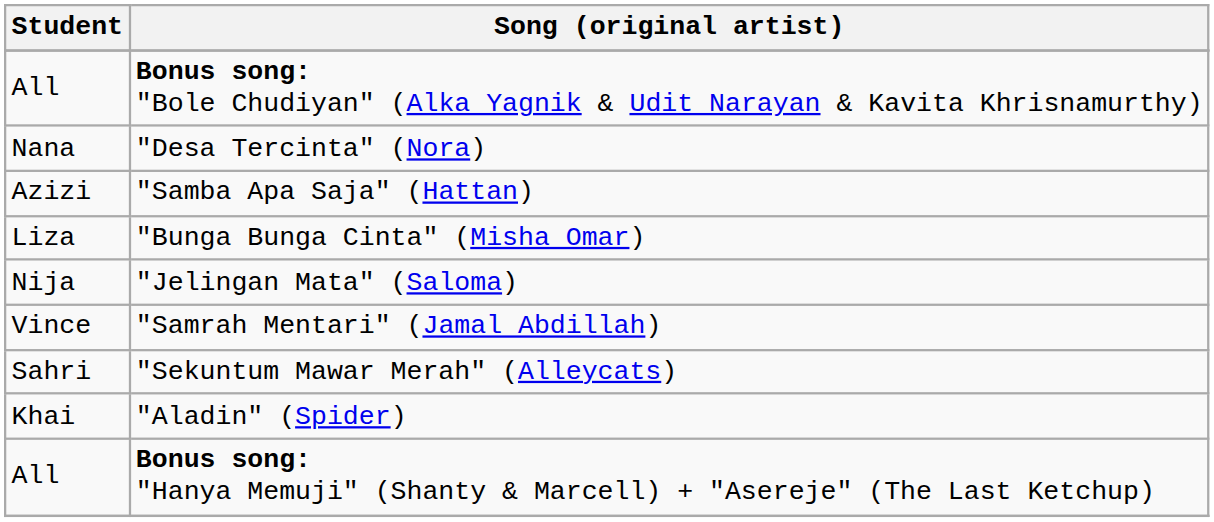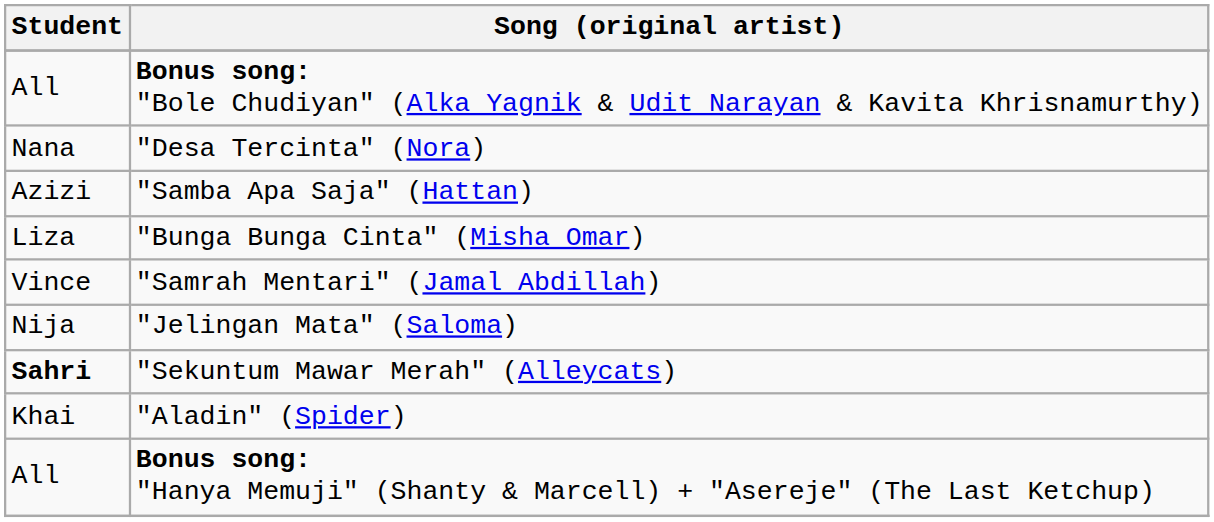rows swapped: "Samrah Mentari" (Jamal Abdillah) <-> "Jelingan Mata" (Saloma)
"Sekuntum Mawar Merah" (Alleycats) | Student: normal -> bold
